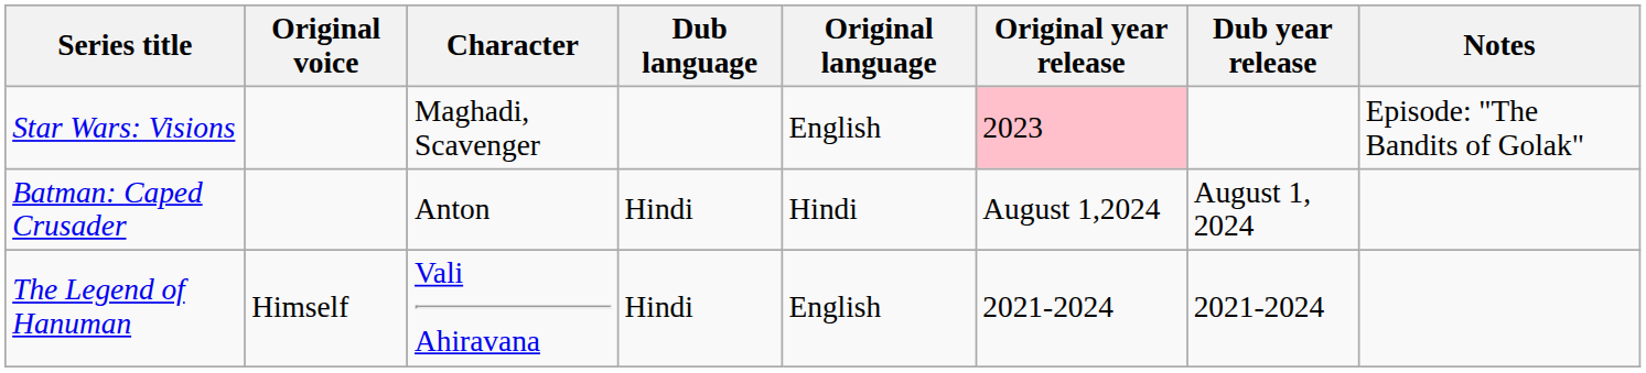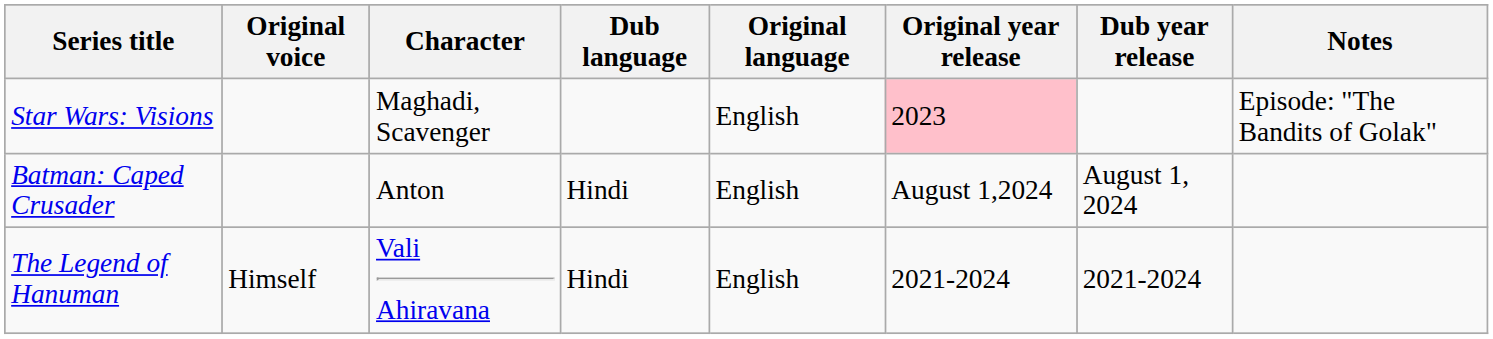Batman: Caped Crusader | Original language: Hindi -> English
